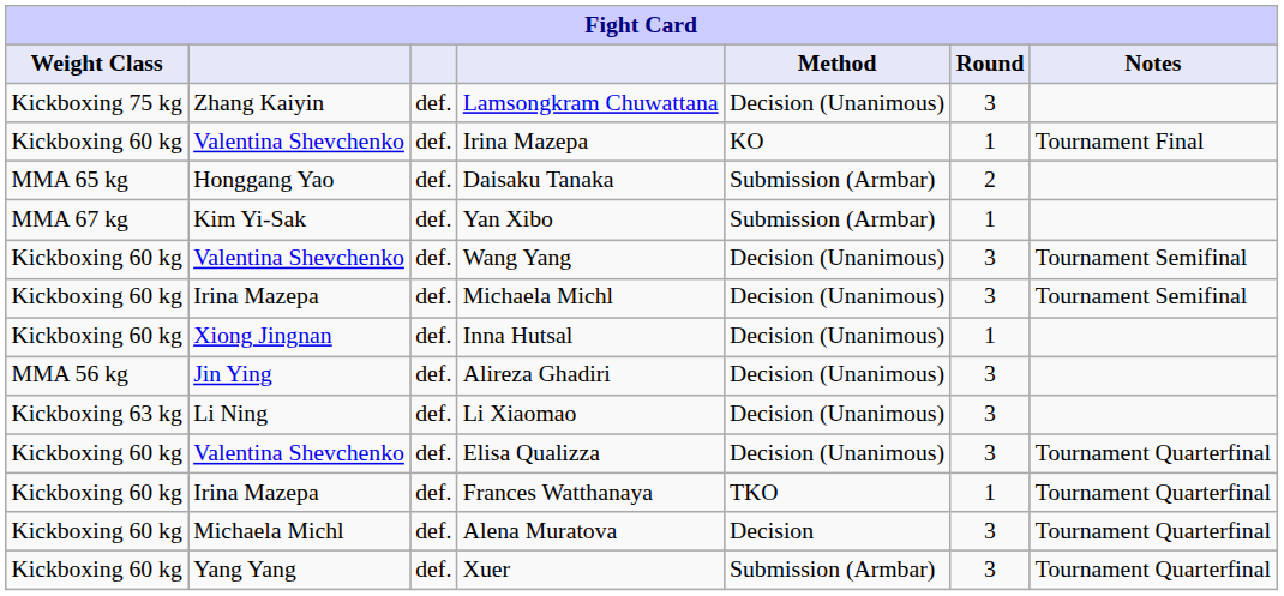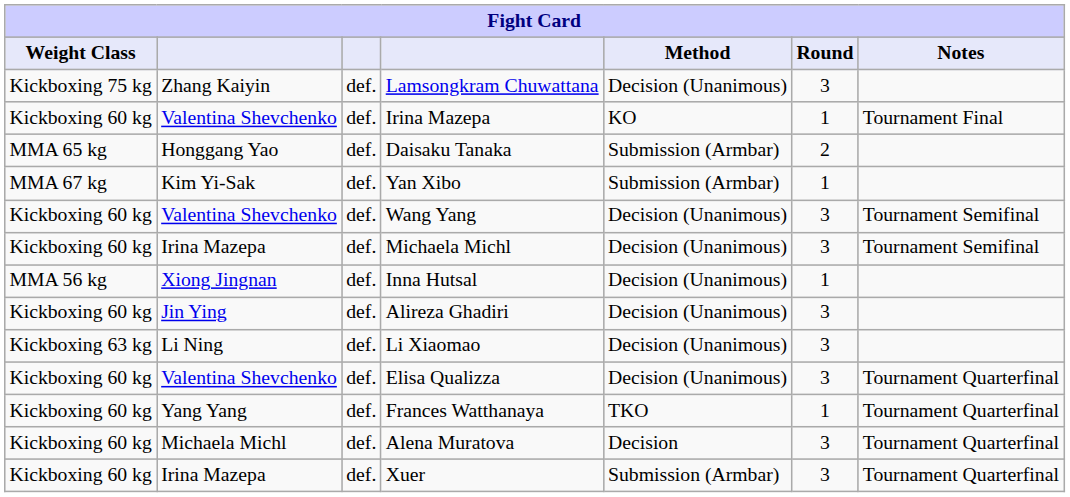Inna Hutsal | Weight Class: Kickboxing 60 kg -> MMA 56 kg
Alireza Ghadiri | Weight Class: MMA 56 kg -> Kickboxing 60 kg
Frances Watthanaya | column 2: Irina Mazepa -> Yang Yang
Xuer | column 2: Yang Yang -> Irina Mazepa
